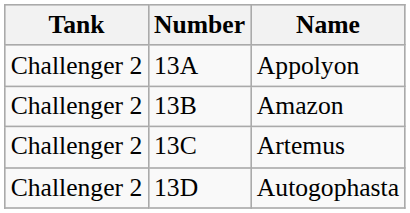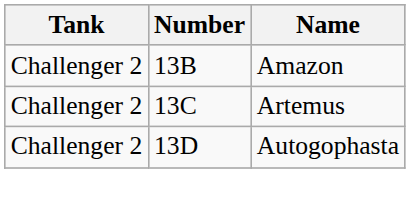- row: Challenger 2 | 13A | Appolyon
